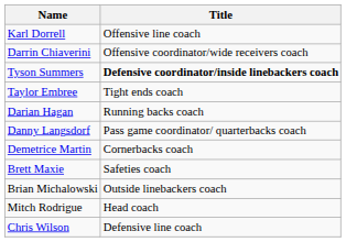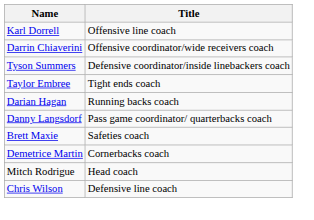Tyson Summers | Title: bold -> normal
rows swapped: Demetrice Martin <-> Brett Maxie
- row: Brian Michalowski | Outside linebackers coach
